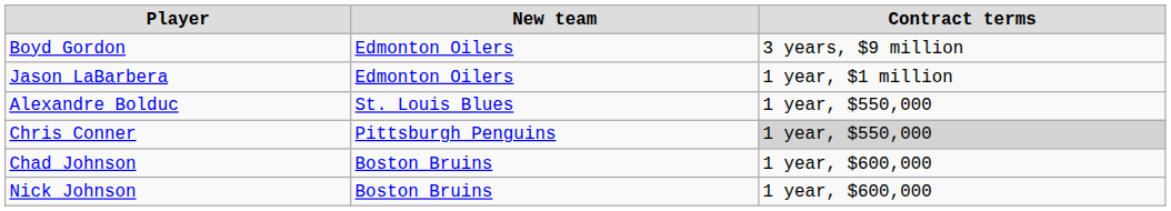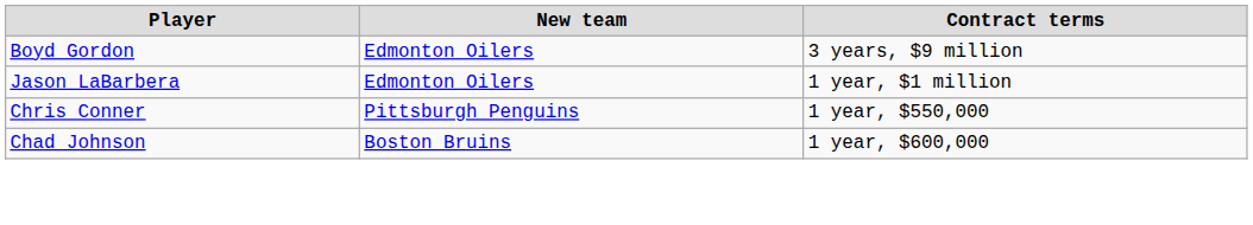- row: Alexandre Bolduc | St. Louis Blues | 1 year, $550,000
Chris Conner | Contract terms: lightgrey background -> no background
- row: Nick Johnson | Boston Bruins | 1 year, $600,000
